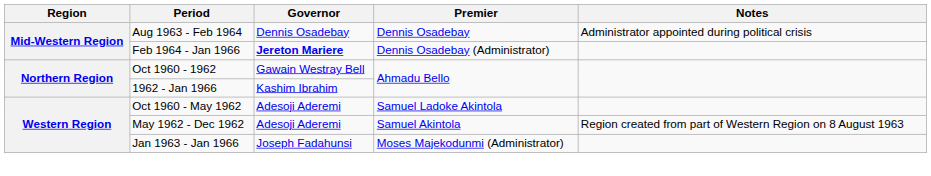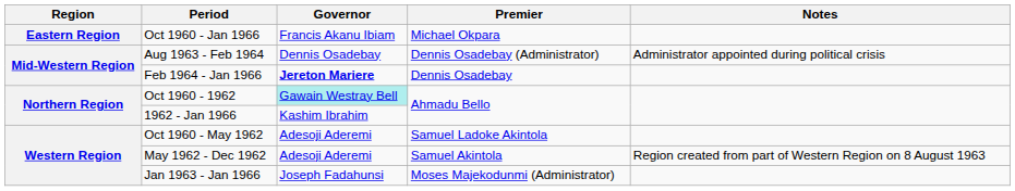+ row: Eastern Region | Oct 1960 - Jan 1966 | Francis Akanu Ibiam | Michael Okpara
Aug 1963 - Feb 1964 | Premier: Dennis Osadebay -> Dennis Osadebay (Administrator)
Feb 1964 - Jan 1966 | Premier: Dennis Osadebay (Administrator) -> Dennis Osadebay
Oct 1960 - 1962 | Governor: no background -> paleturquoise background
